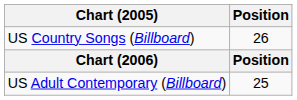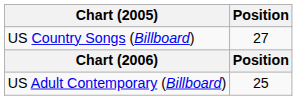US Country Songs (Billboard) | Position: 26 -> 27
